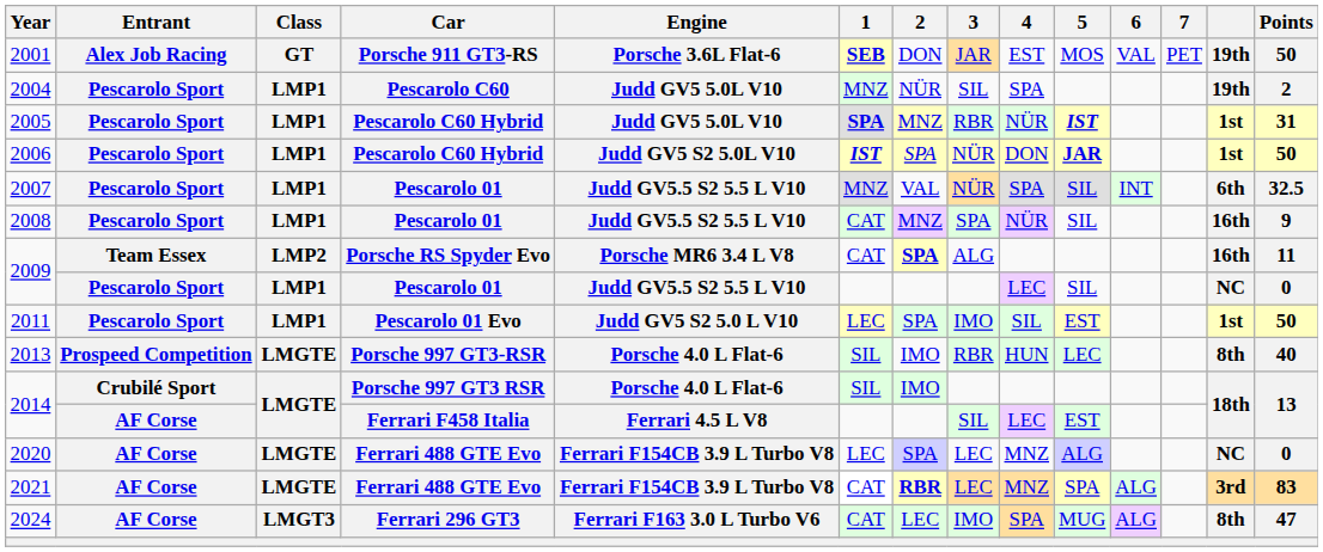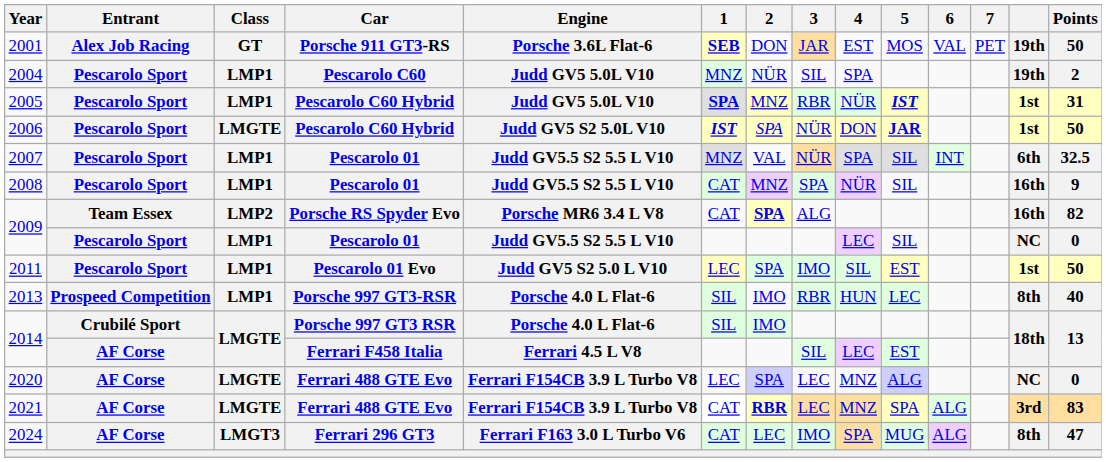2006 | Class: LMP1 -> LMGTE
2009 / Porsche RS Spyder Evo | Points: 11 -> 82
2013 | Class: LMGTE -> LMP1
